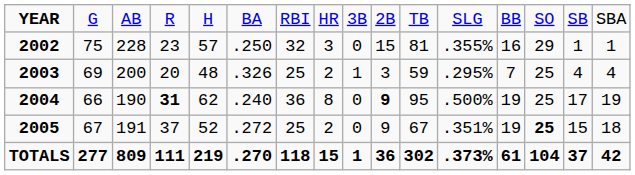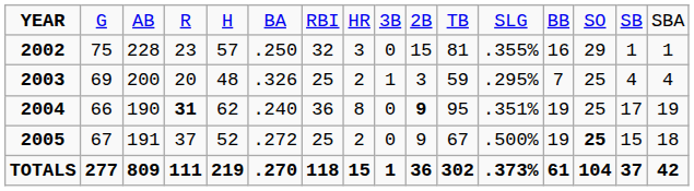2004 | column 12: .500% -> .351%
2005 | column 12: .351% -> .500%
